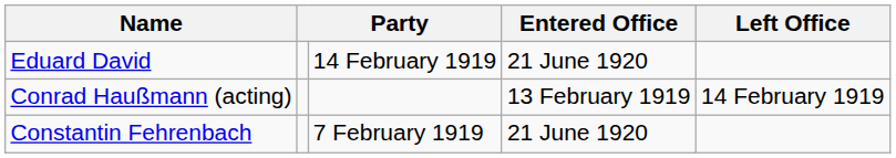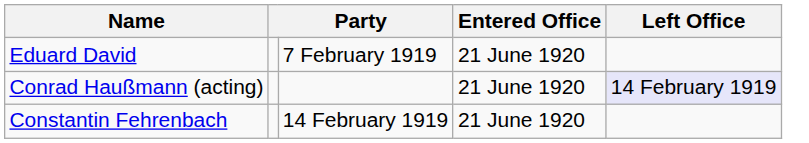Eduard David | column 3: 14 February 1919 -> 7 February 1919
Conrad Haußmann (acting) | Entered Office: 13 February 1919 -> 21 June 1920
Conrad Haußmann (acting) | Left Office: no background -> lavender background
Constantin Fehrenbach | column 3: 7 February 1919 -> 14 February 1919
